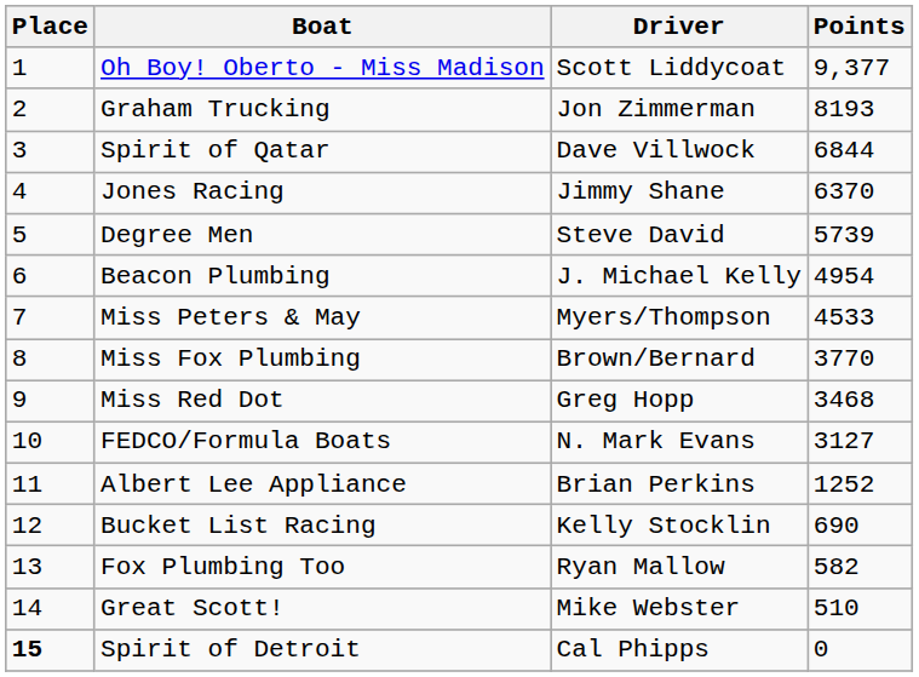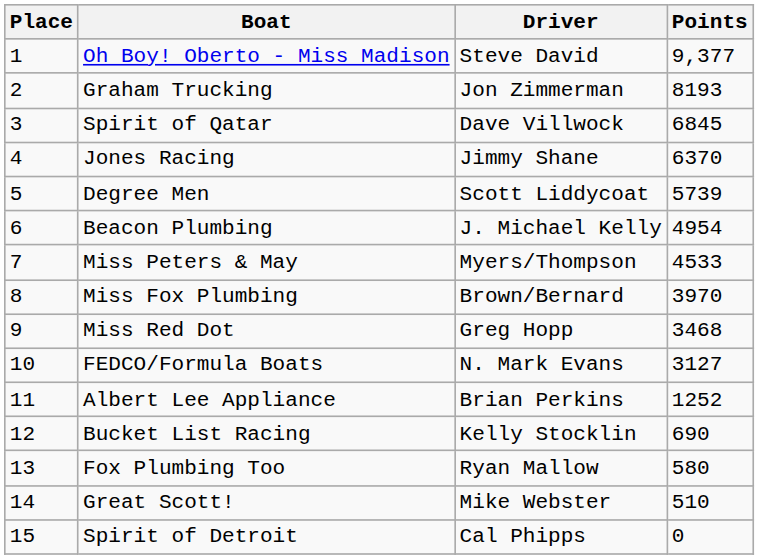Oh Boy! Oberto - Miss Madison | Driver: Scott Liddycoat -> Steve David
Spirit of Qatar | Points: 6844 -> 6845
Degree Men | Driver: Steve David -> Scott Liddycoat
Miss Fox Plumbing | Points: 3770 -> 3970
Fox Plumbing Too | Points: 582 -> 580
Spirit of Detroit | Place: bold -> normal
